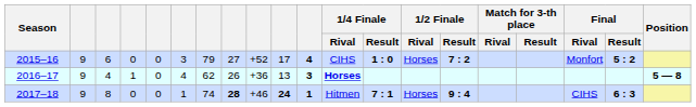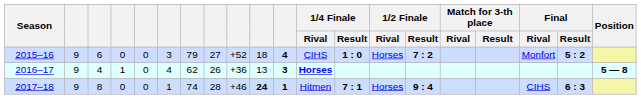2015–16 | column 10: 17 -> 18
2017–18 | column 8: bold -> normal
